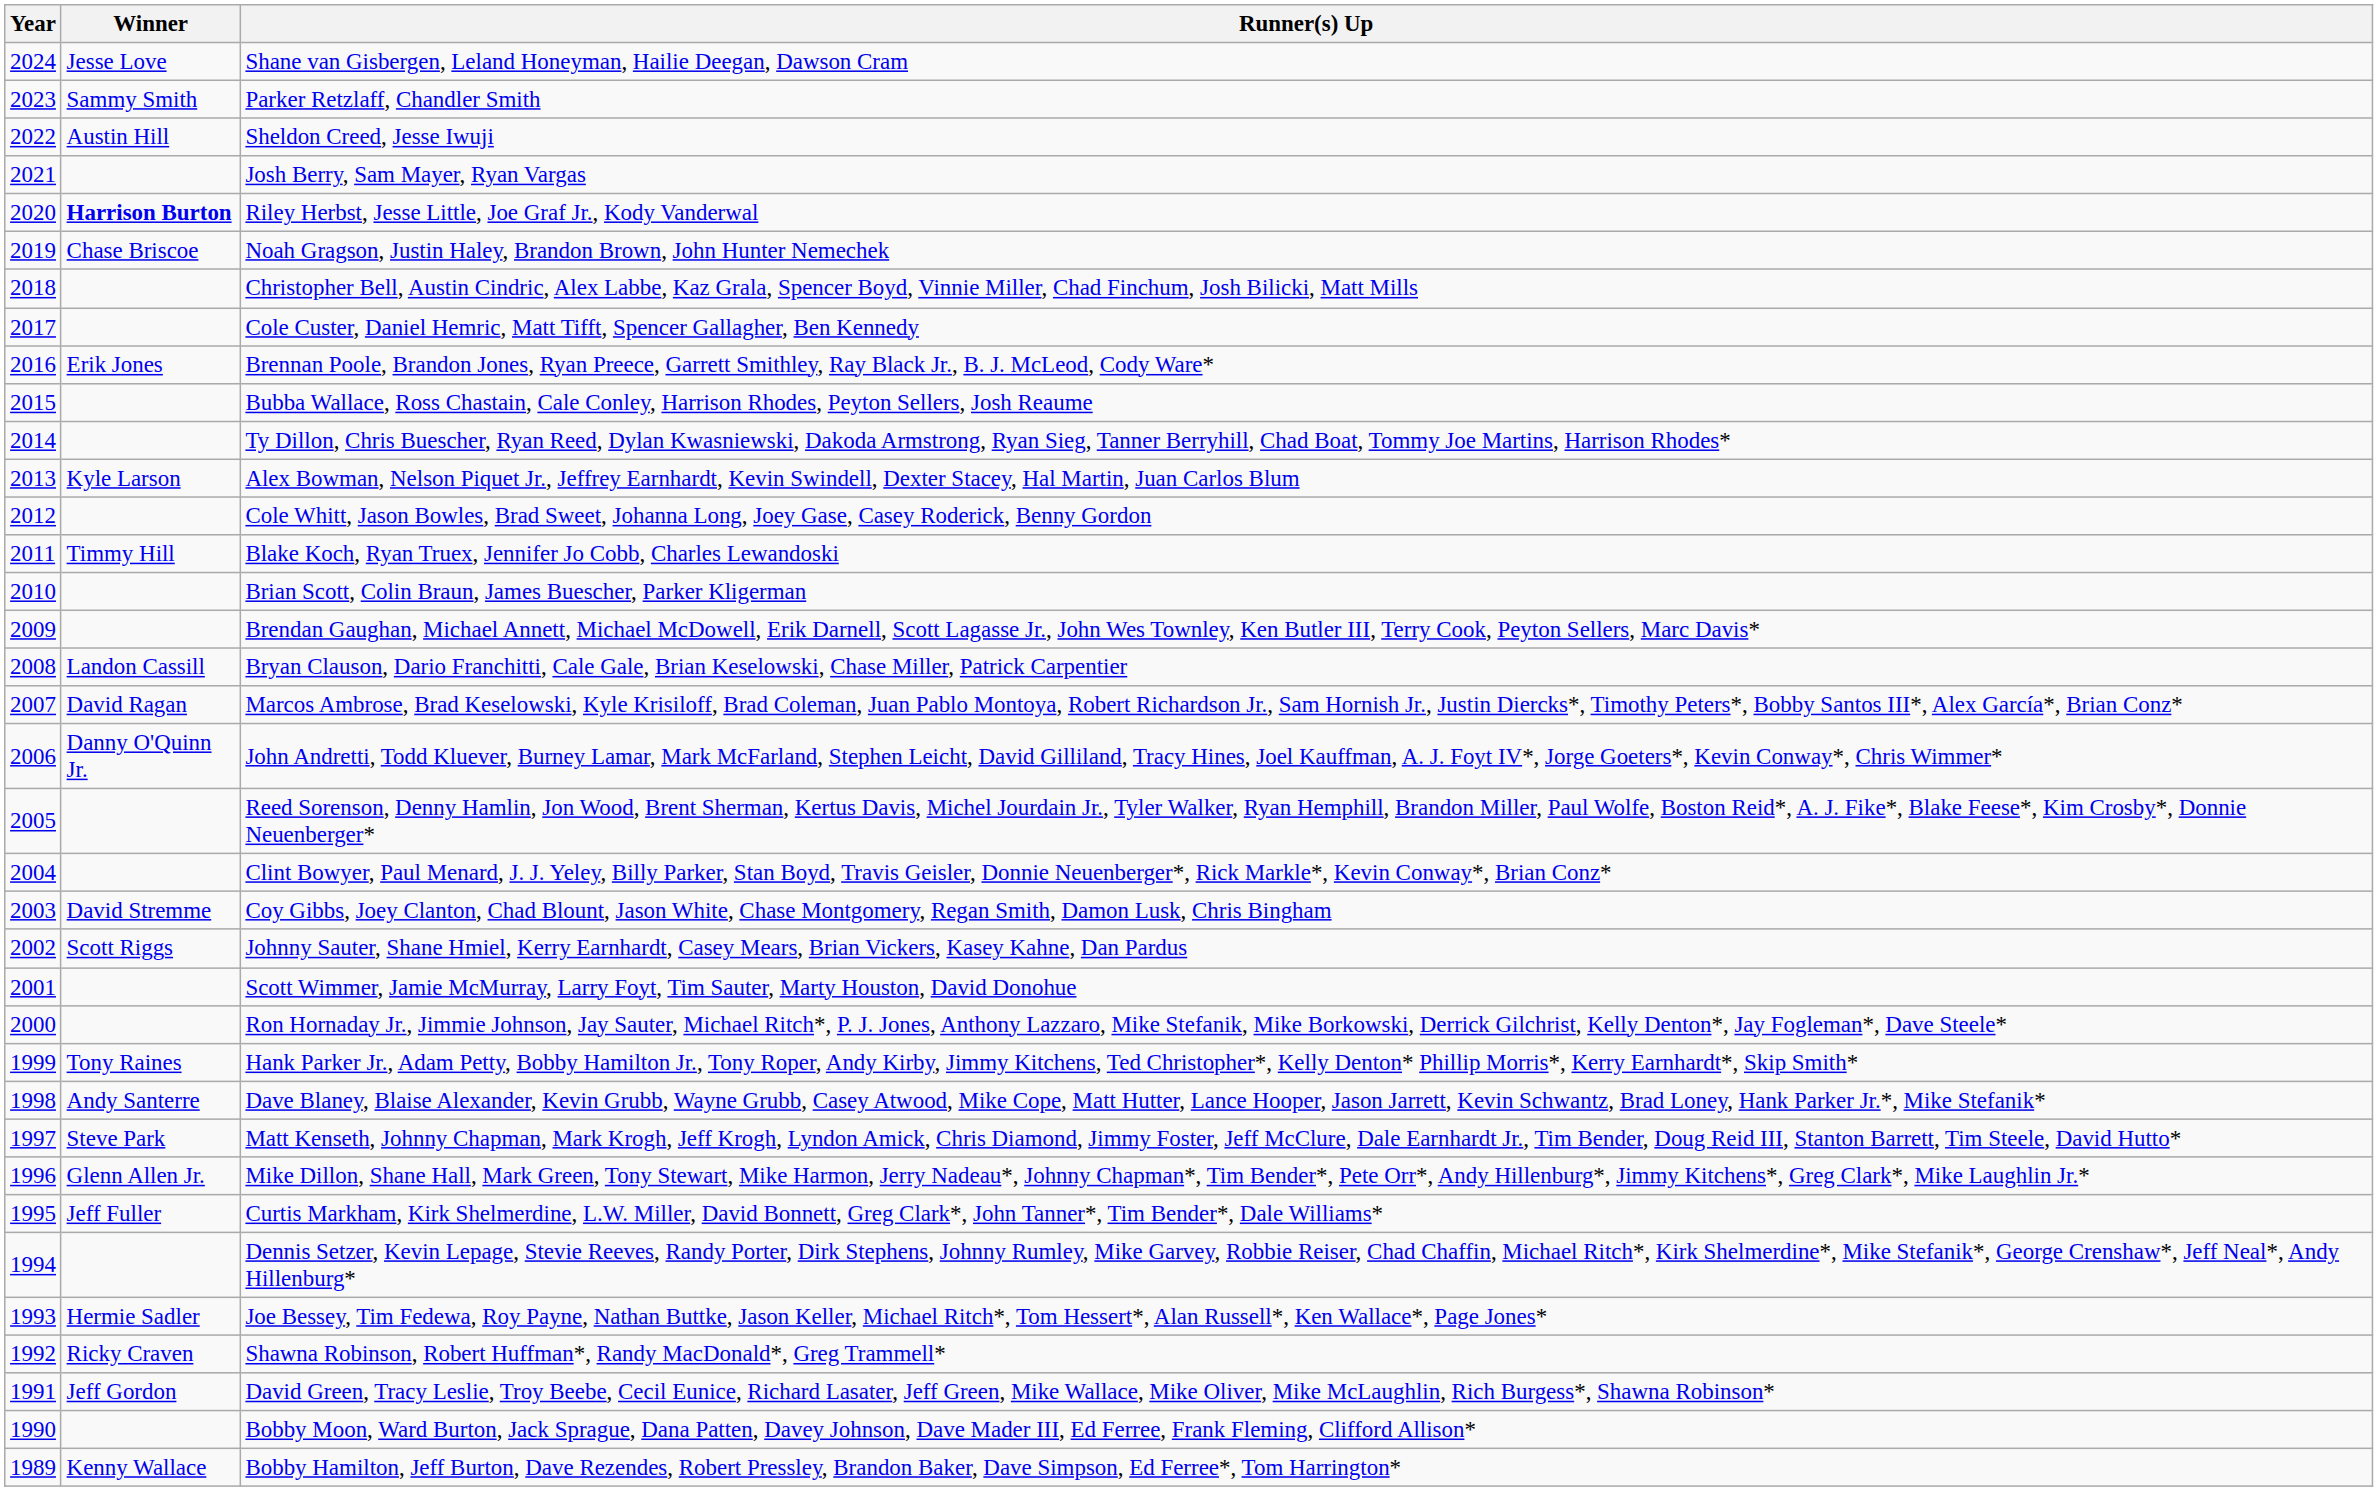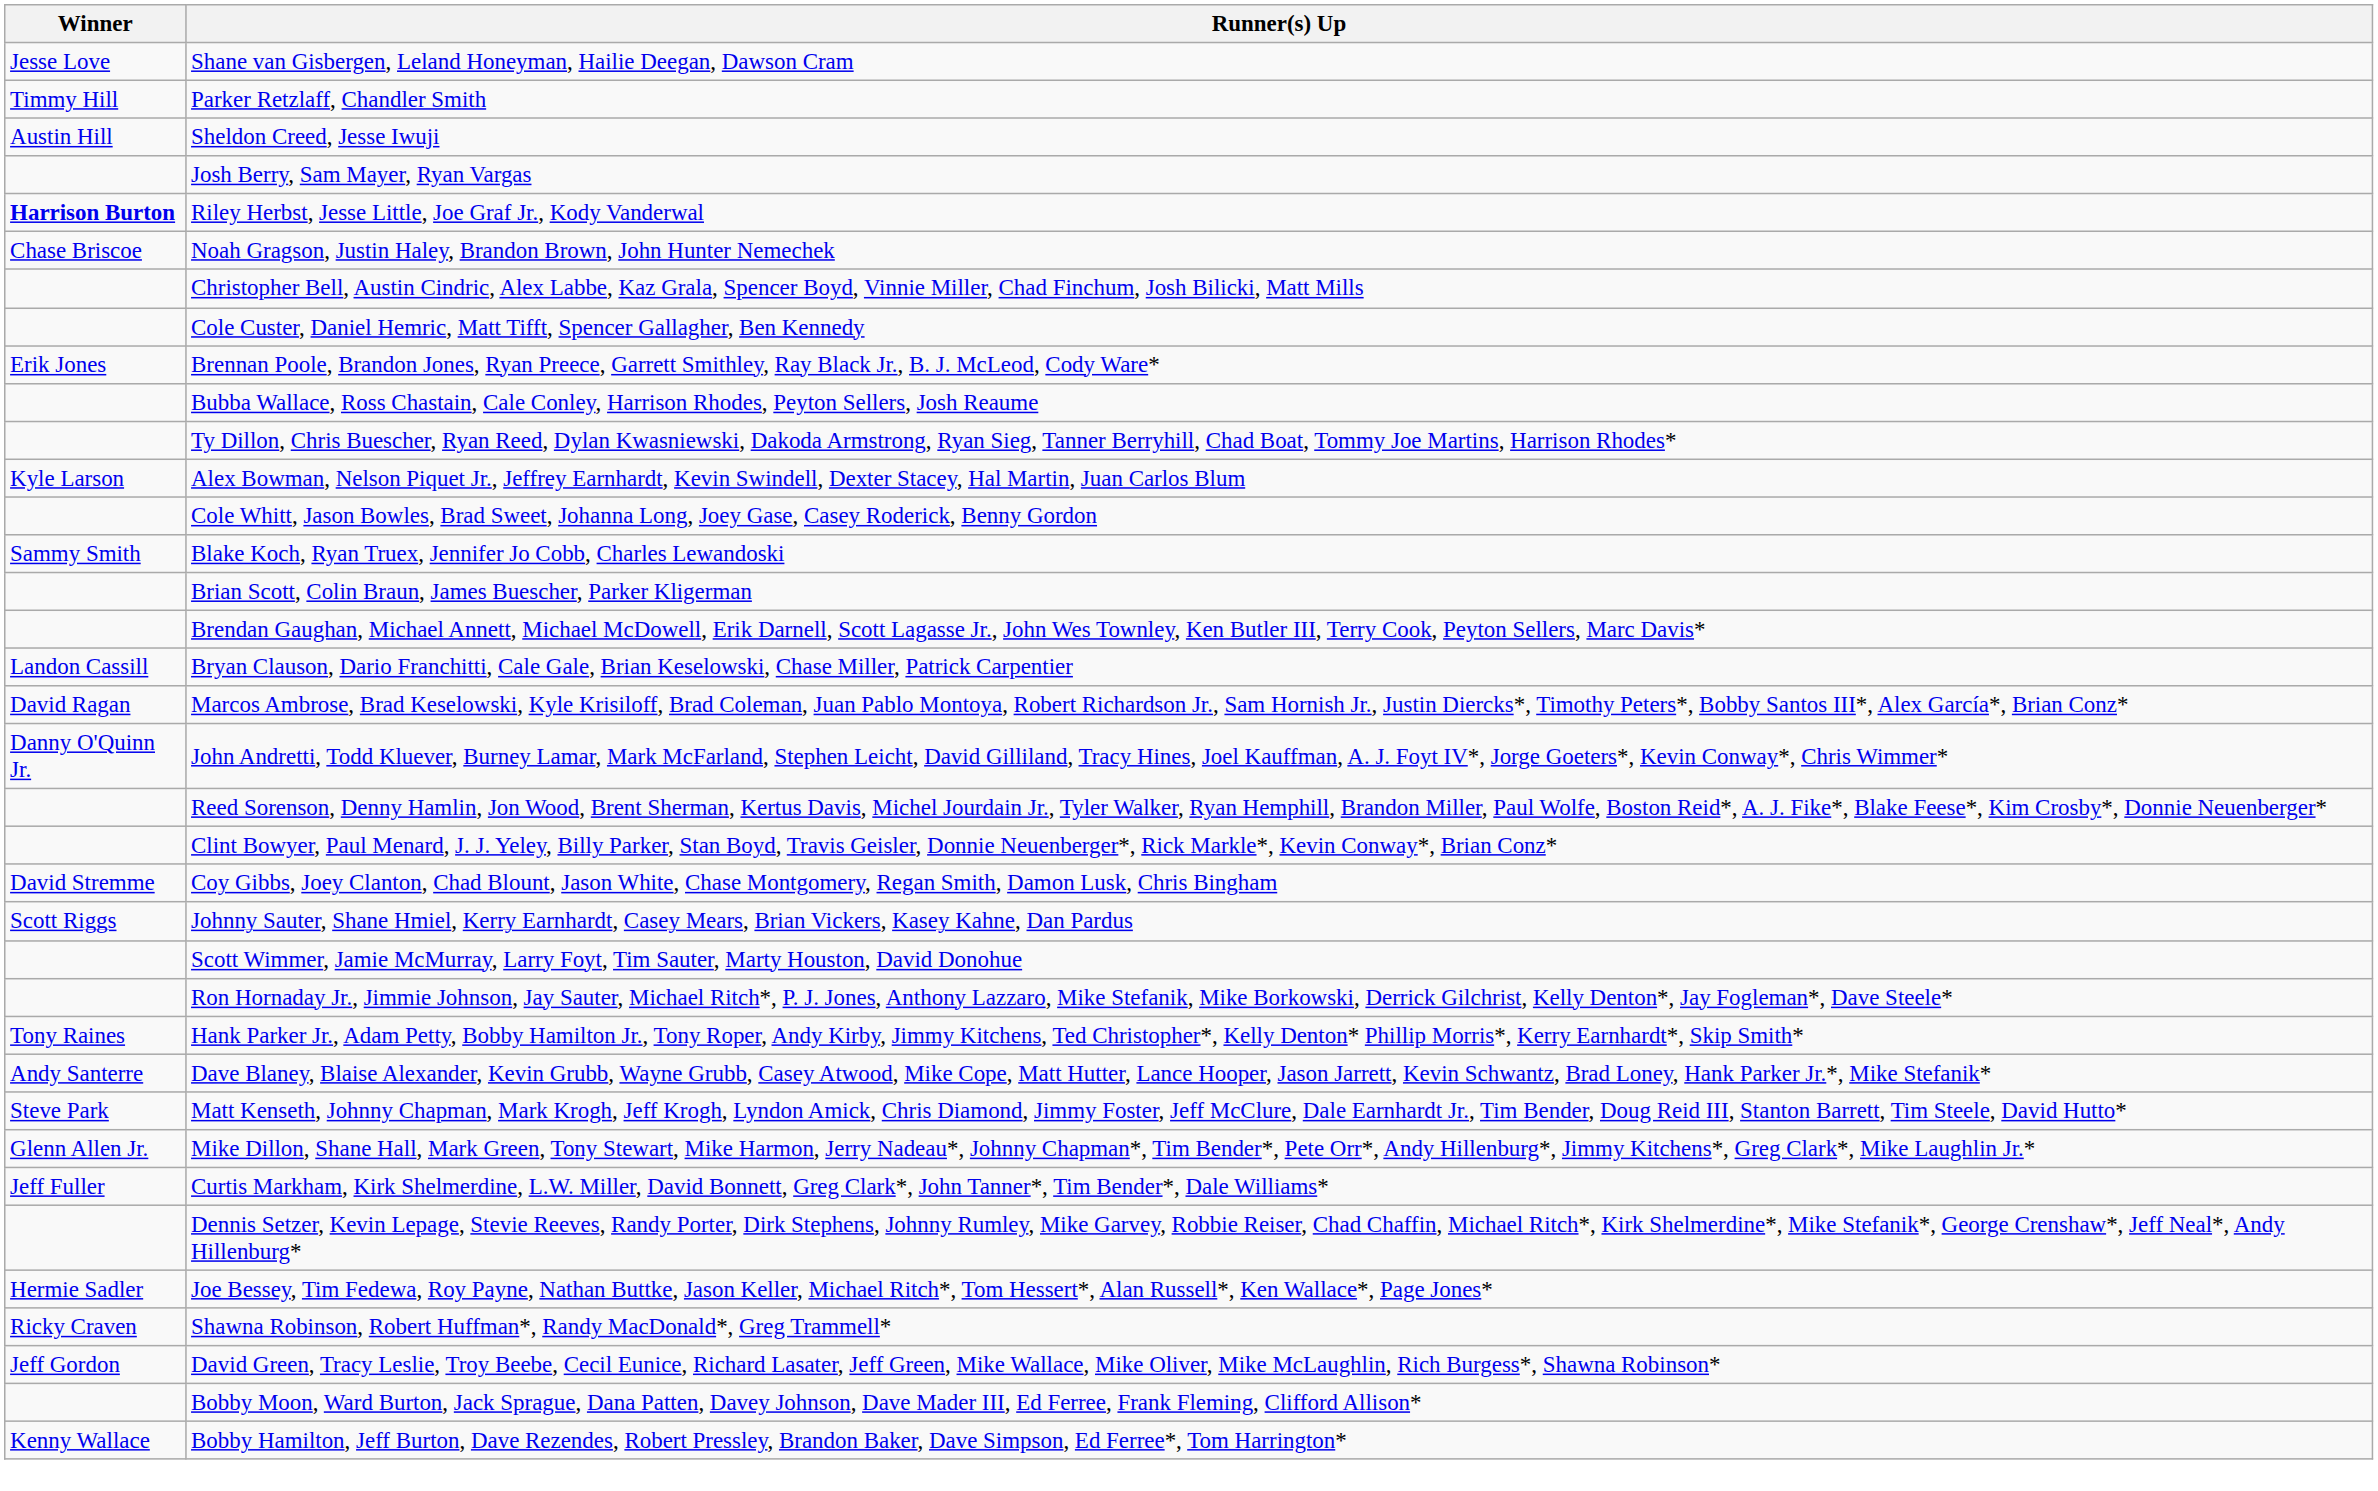- column: Year | 2024 | 2023 | 2022 | 2021 | 2020 | 2019 | 2018 | 2017 | 2016 | 2015 | 2014 | 2013 | 2012 | 2011 | 2010 | 2009 | 2008 | 2007 | 2006 | 2005 | 2004 | 2003 | 2002 | 2001 | 2000 | 1999 | 1998 | 1997 | 1996 | 1995 | 1994 | 1993 | 1992 | 1991 | 1990 | 1989
Parker Retzlaff, Chandler Smith | Winner: Sammy Smith -> Timmy Hill
Blake Koch, Ryan Truex, Jennifer Jo Cobb, Charles Lewandoski | Winner: Timmy Hill -> Sammy Smith
